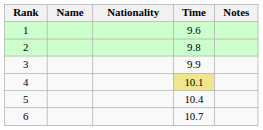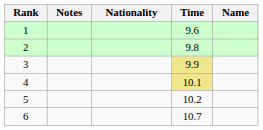columns swapped: Name <-> Notes
3 | Time: no background -> khaki background
5 | Time: 10.4 -> 10.2
